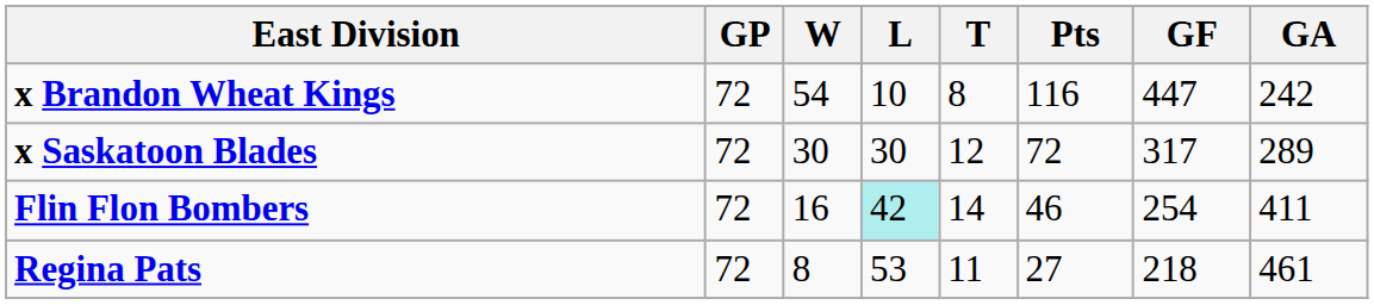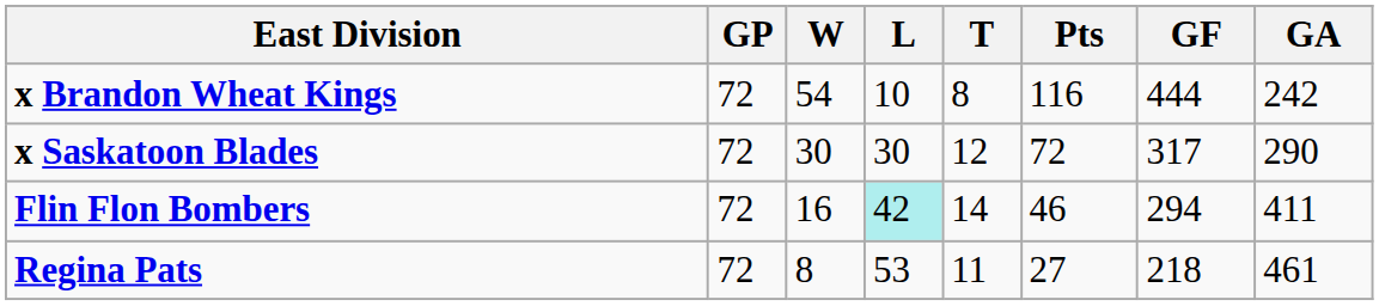x Brandon Wheat Kings | GF: 447 -> 444
x Saskatoon Blades | GA: 289 -> 290
Flin Flon Bombers | GF: 254 -> 294
